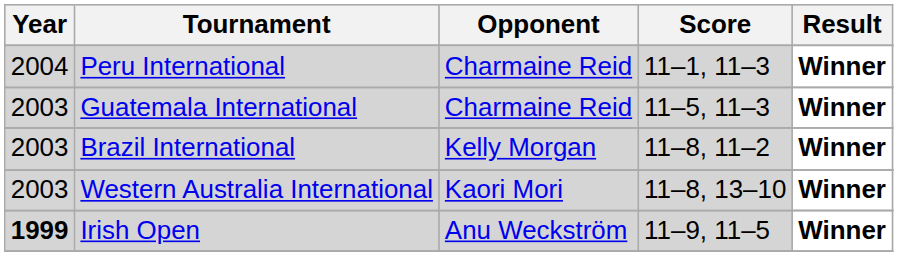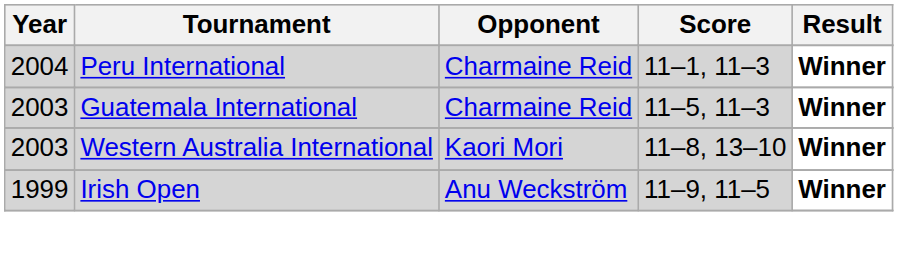- row: 2003 | Brazil International | Kelly Morgan | 11–8, 11–2 | Winner
Irish Open | Year: bold -> normal
